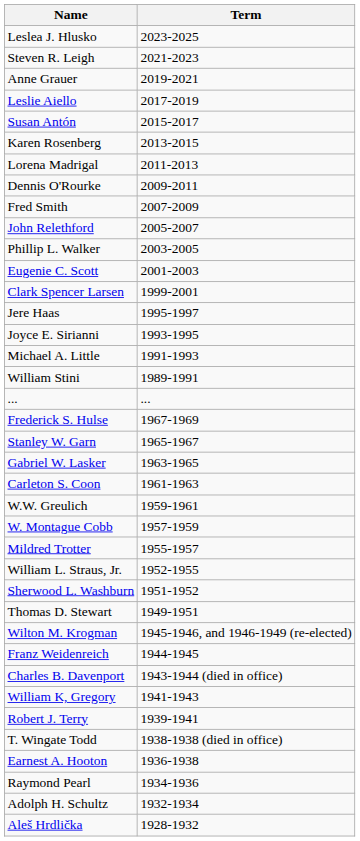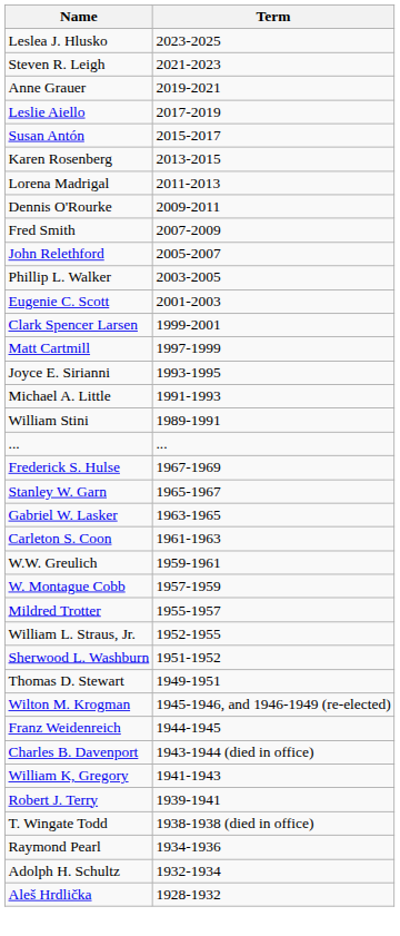+ row: Matt Cartmill | 1997-1999
- row: Jere Haas | 1995-1997
- row: Earnest A. Hooton | 1936-1938
